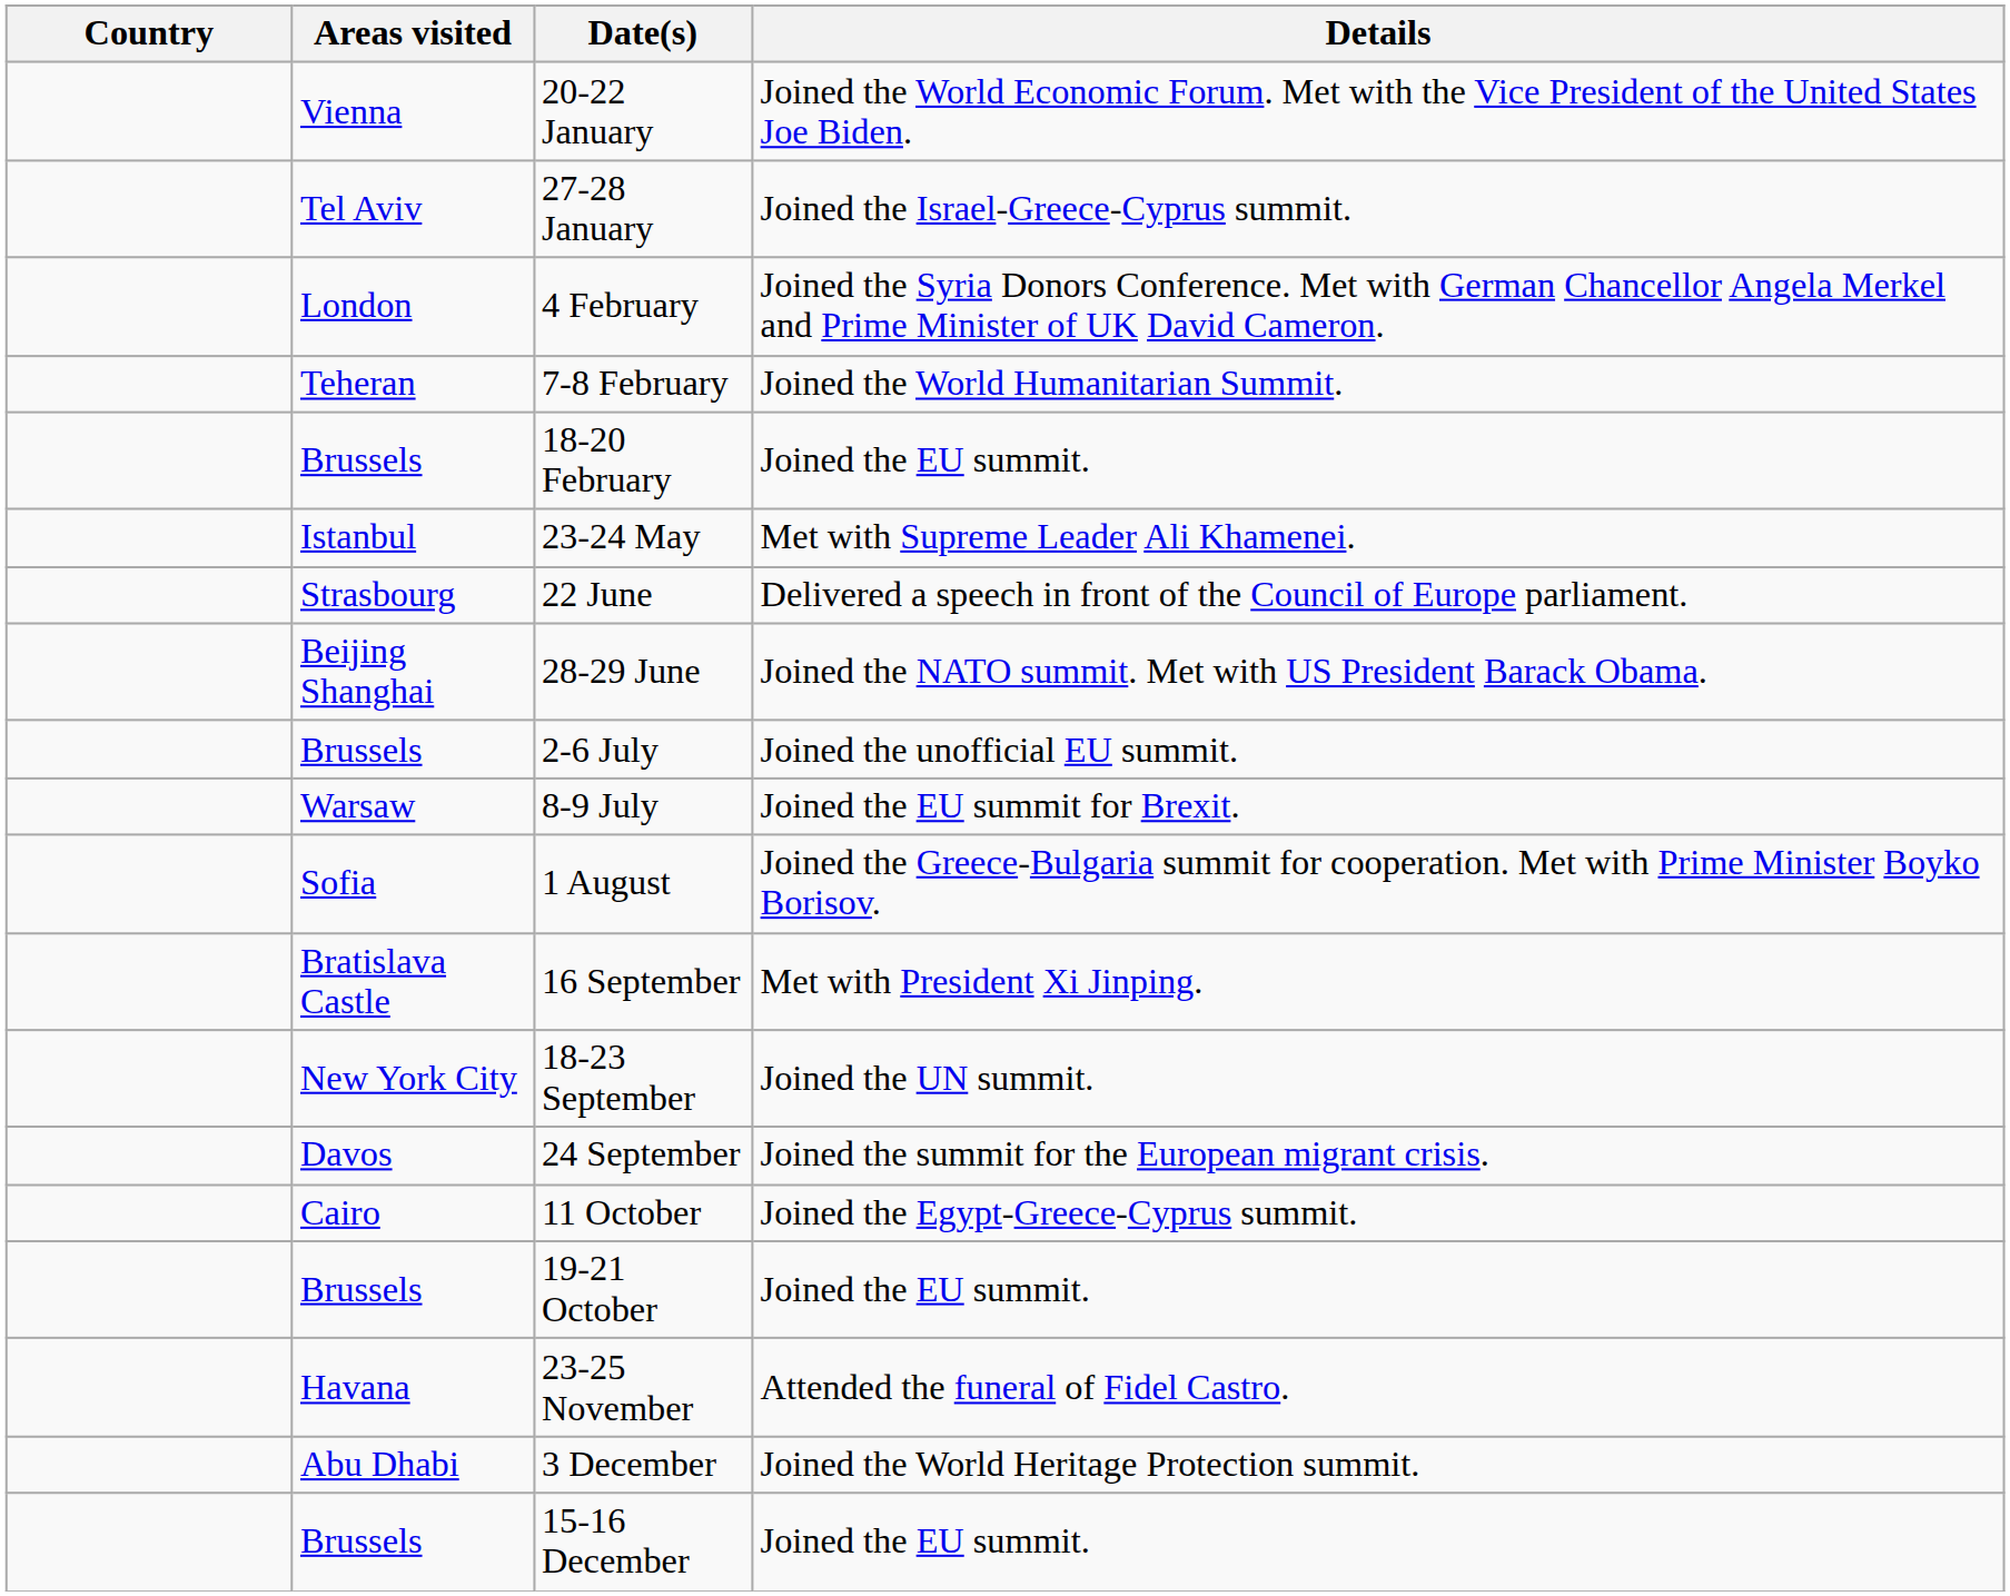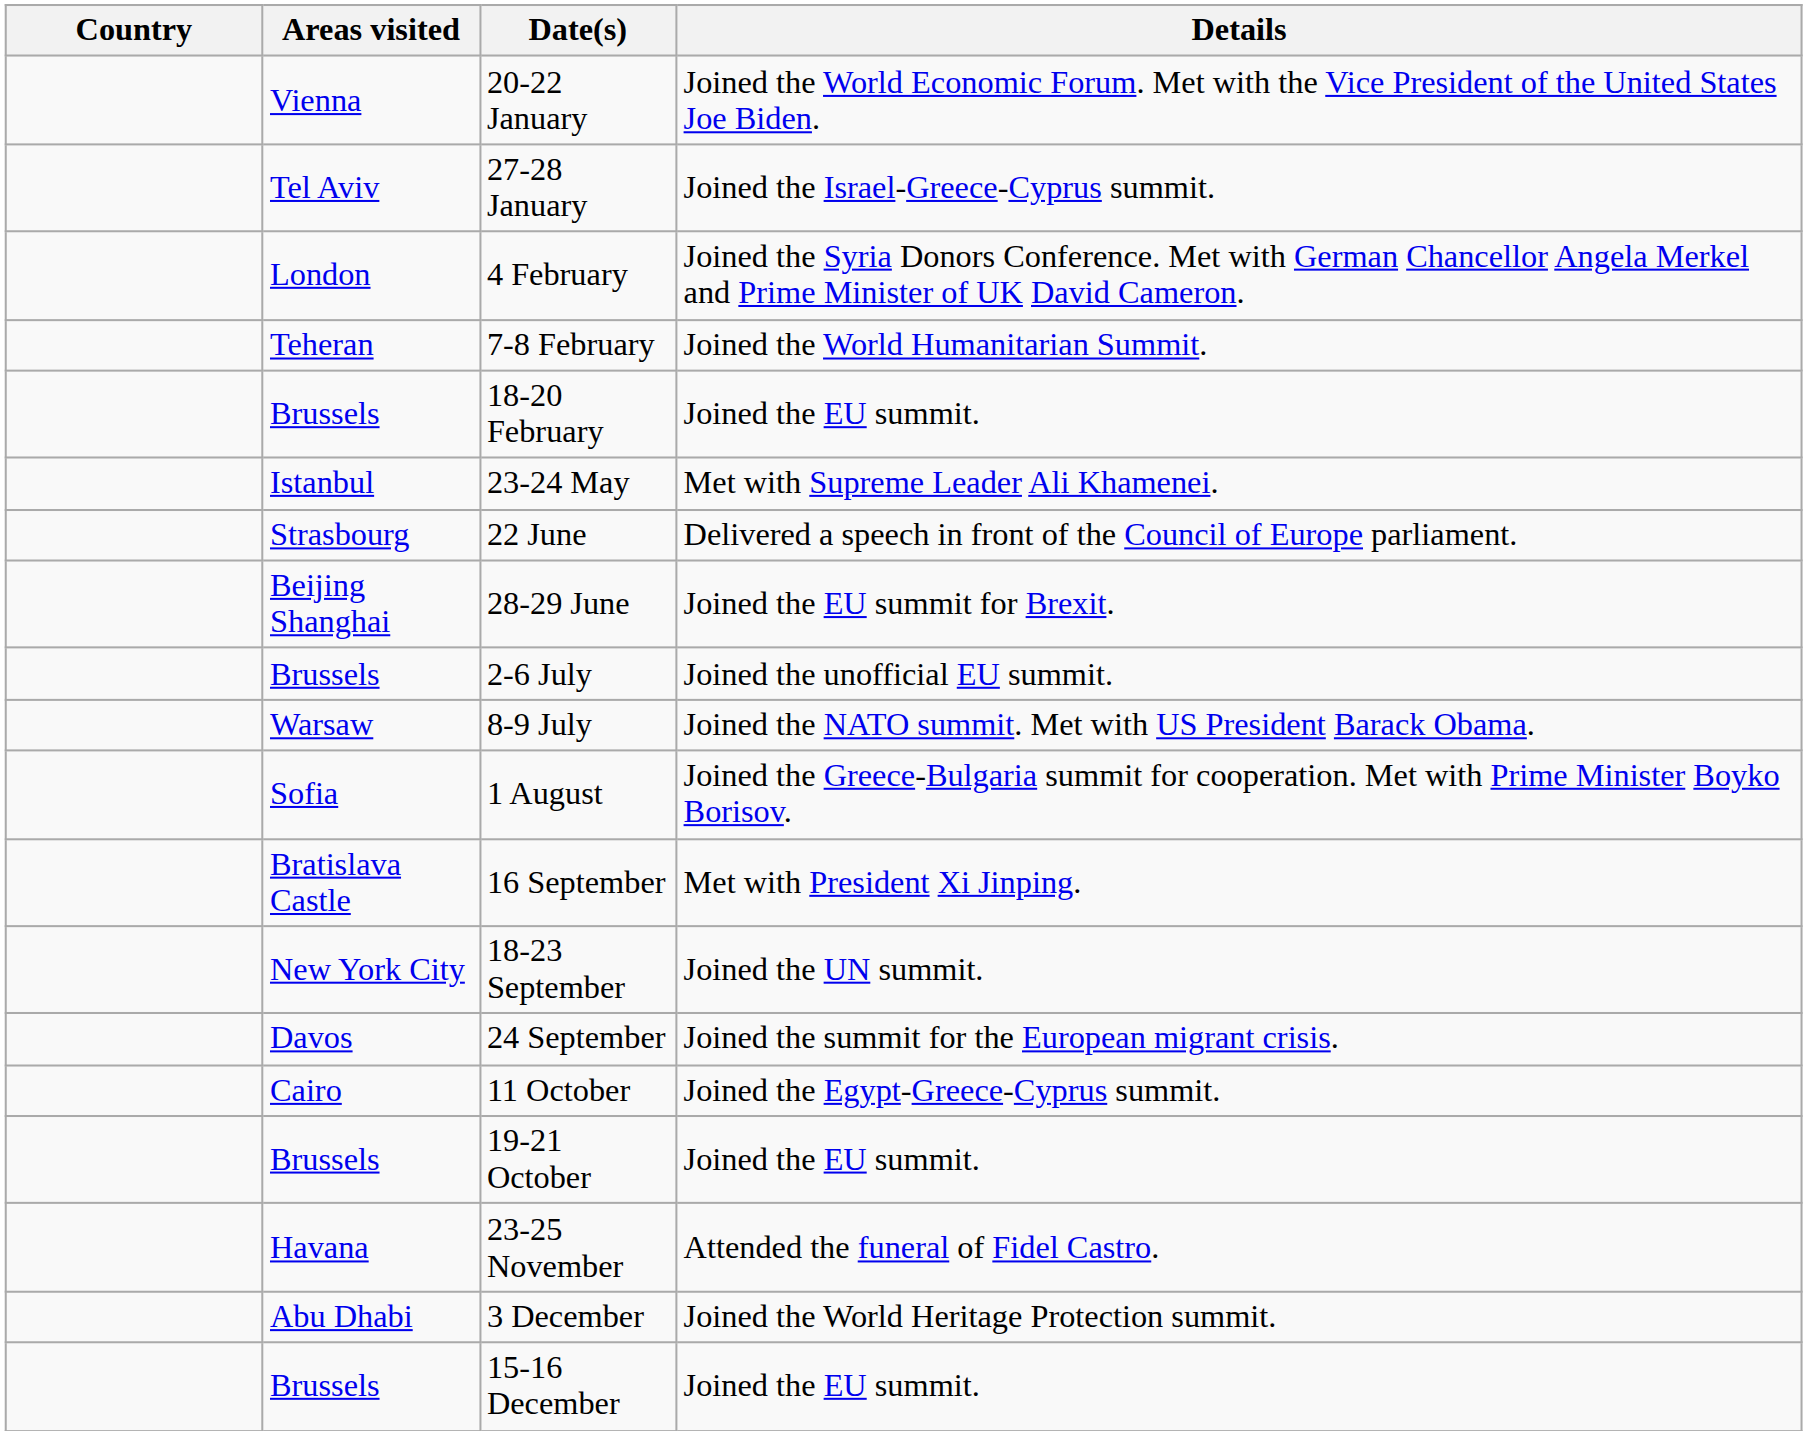28-29 June | Details: Joined the NATO summit. Met with US President Barack Obama. -> Joined the EU summit for Brexit.
8-9 July | Details: Joined the EU summit for Brexit. -> Joined the NATO summit. Met with US President Barack Obama.
